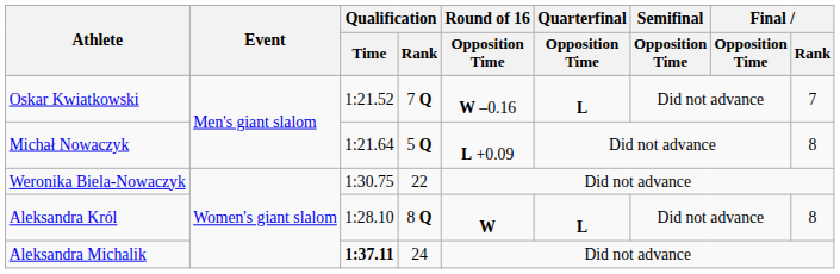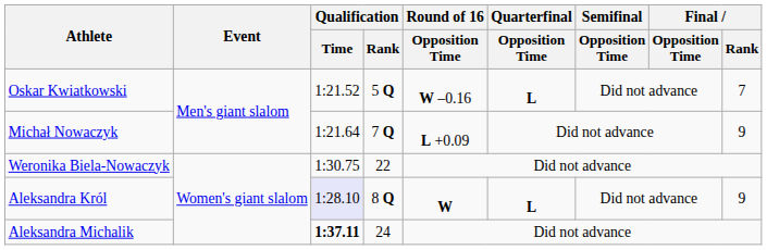Oskar Kwiatkowski | Qualification / Rank: 7 Q -> 5 Q
Michał Nowaczyk | Qualification / Rank: 5 Q -> 7 Q
Michał Nowaczyk | Final / Rank: 8 -> 9
Aleksandra Król | Qualification / Time: no background -> lavender background
Aleksandra Król | Final / Rank: 8 -> 9
